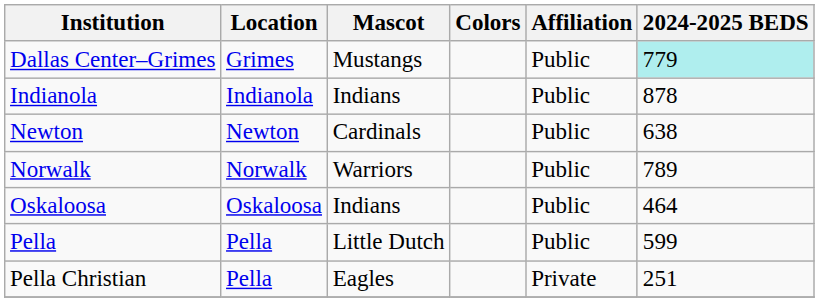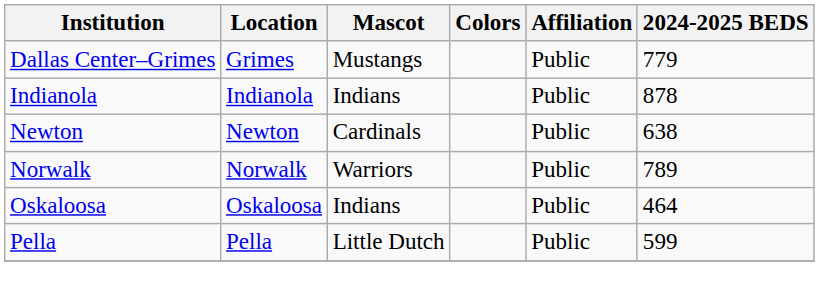Dallas Center–Grimes | 2024-2025 BEDS: paleturquoise background -> no background
- row: Pella Christian | Pella | Eagles | Private | 251
